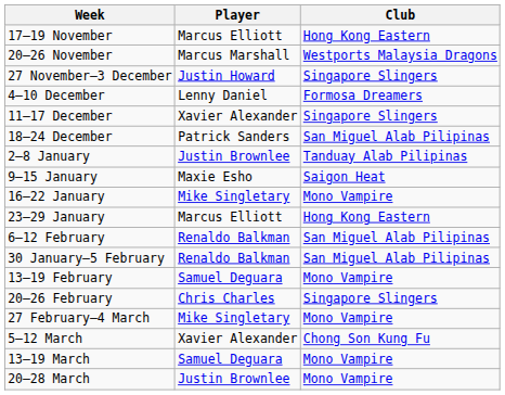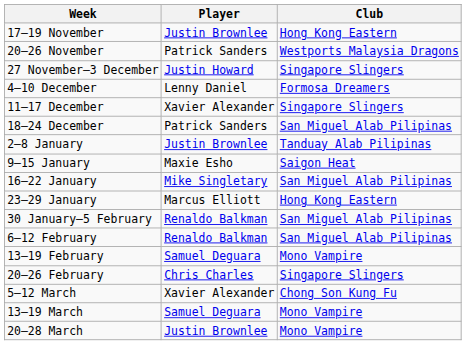17–19 November | Player: Marcus Elliott -> Justin Brownlee
20–26 November | Player: Marcus Marshall -> Patrick Sanders
16–22 January | Club: Mono Vampire -> San Miguel Alab Pilipinas
rows swapped: 30 January–5 February <-> 6–12 February
- row: 27 February–4 March | Mike Singletary | Mono Vampire
